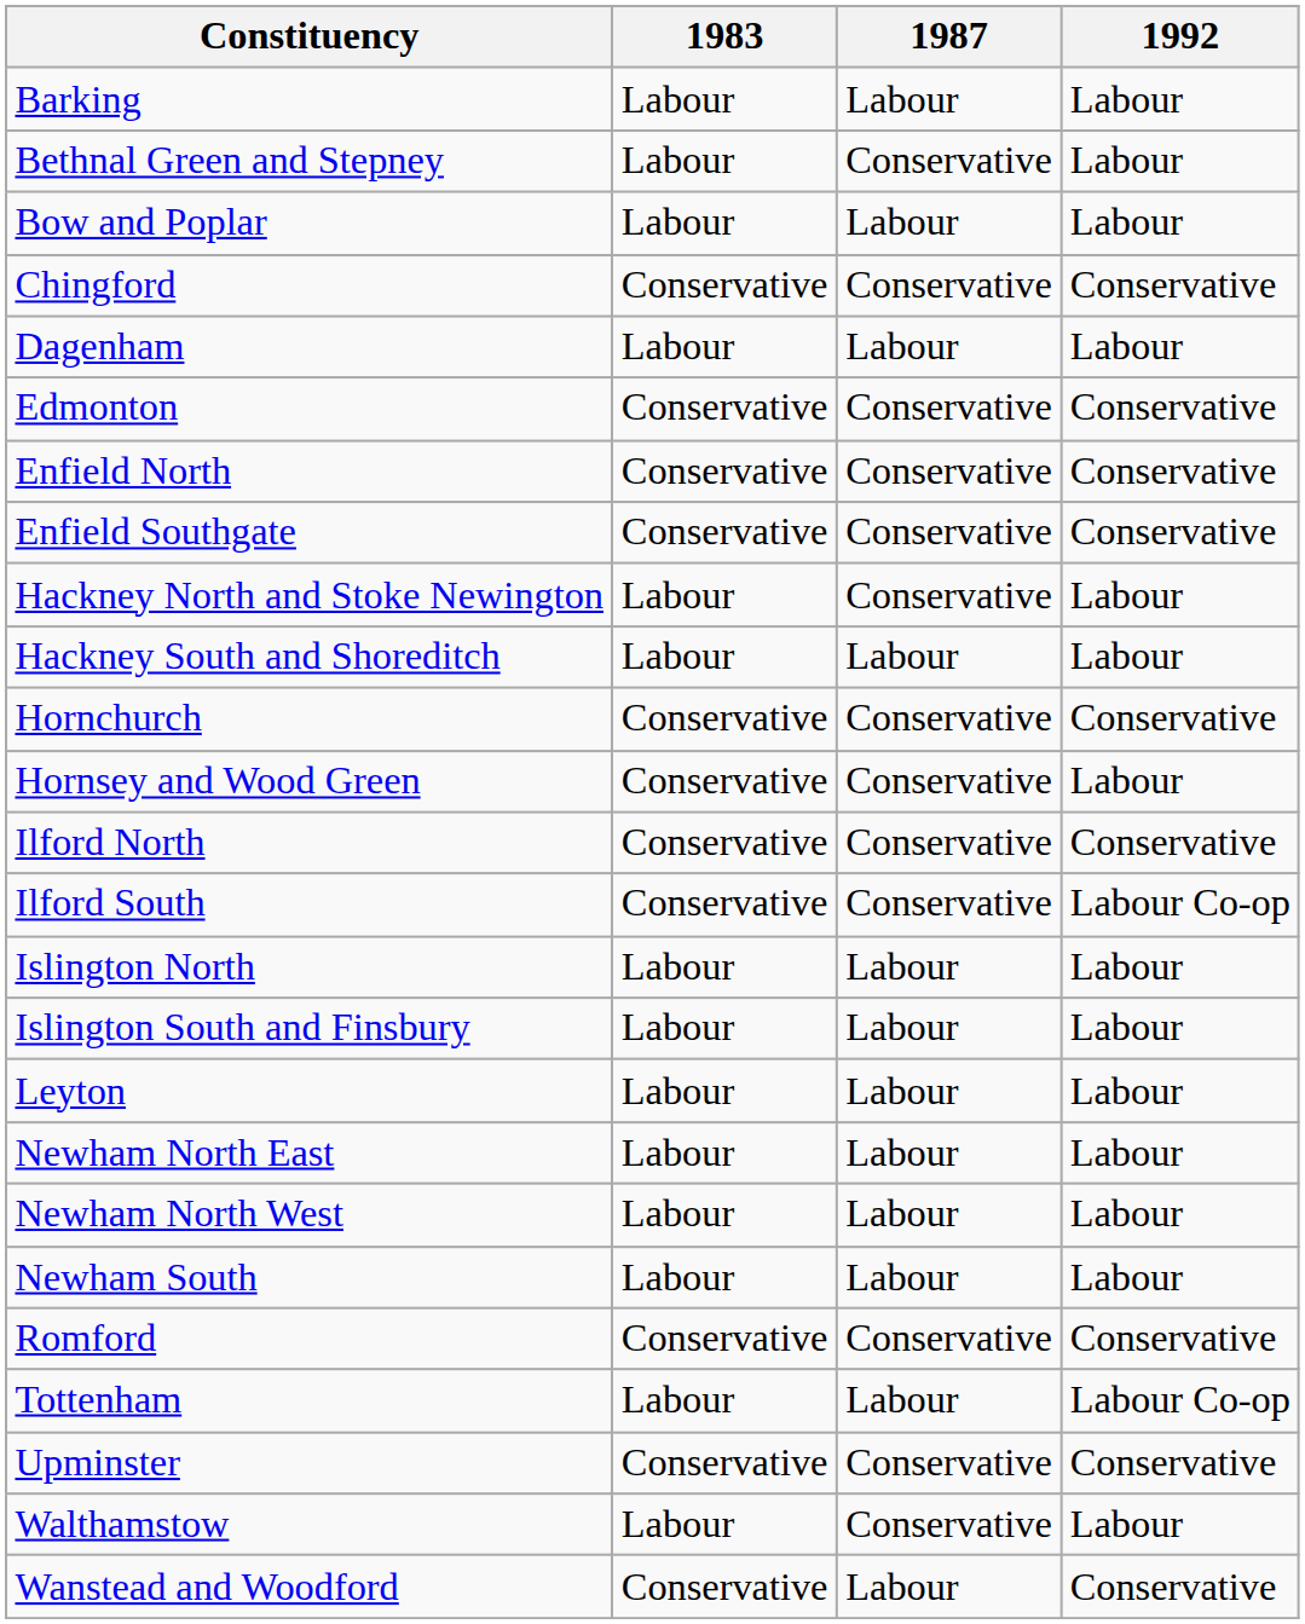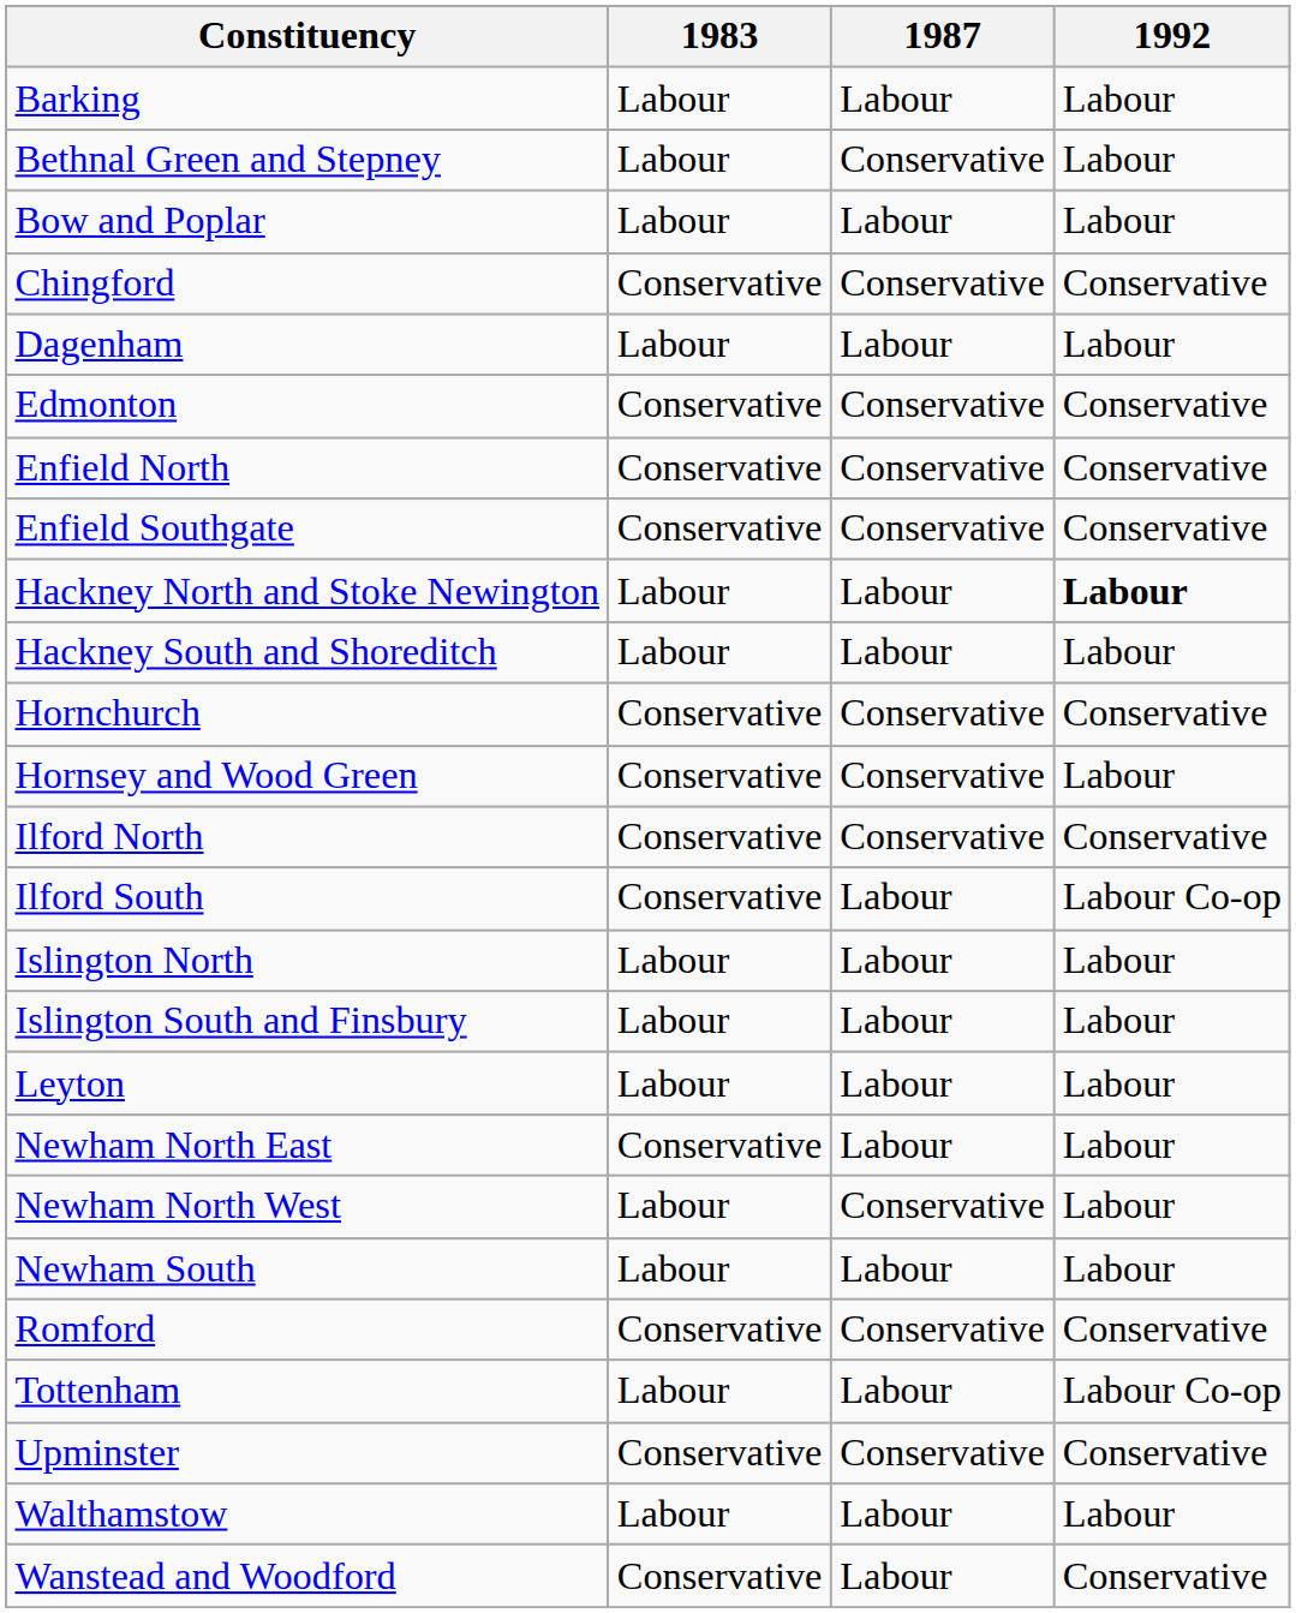Hackney North and Stoke Newington | 1987: Conservative -> Labour
Hackney North and Stoke Newington | 1992: normal -> bold
Ilford South | 1987: Conservative -> Labour
Newham North East | 1983: Labour -> Conservative
Newham North West | 1987: Labour -> Conservative
Walthamstow | 1987: Conservative -> Labour
